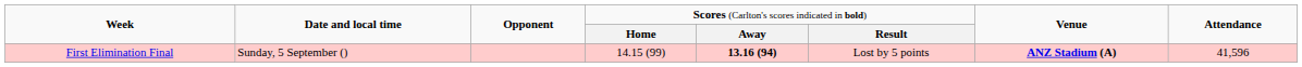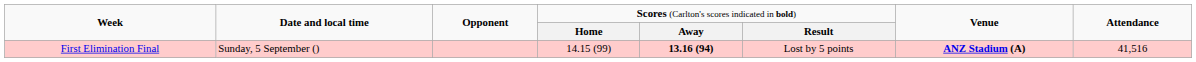First Elimination Final | column 8: 41,596 -> 41,516
